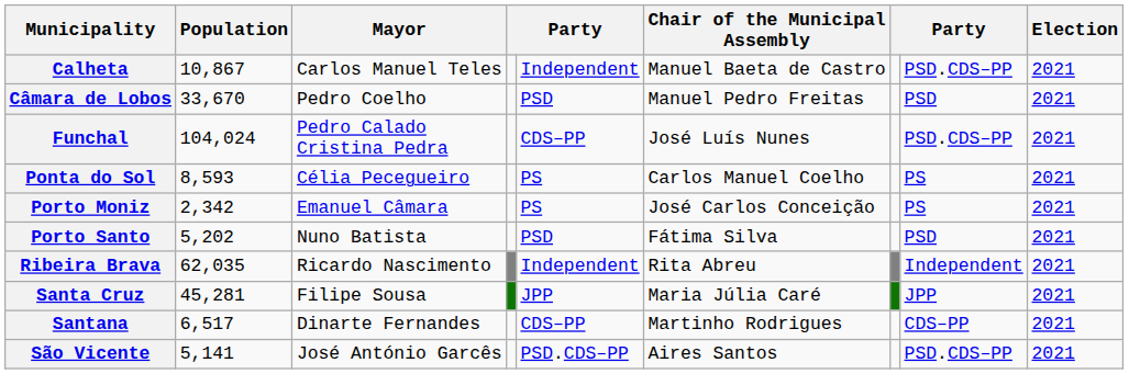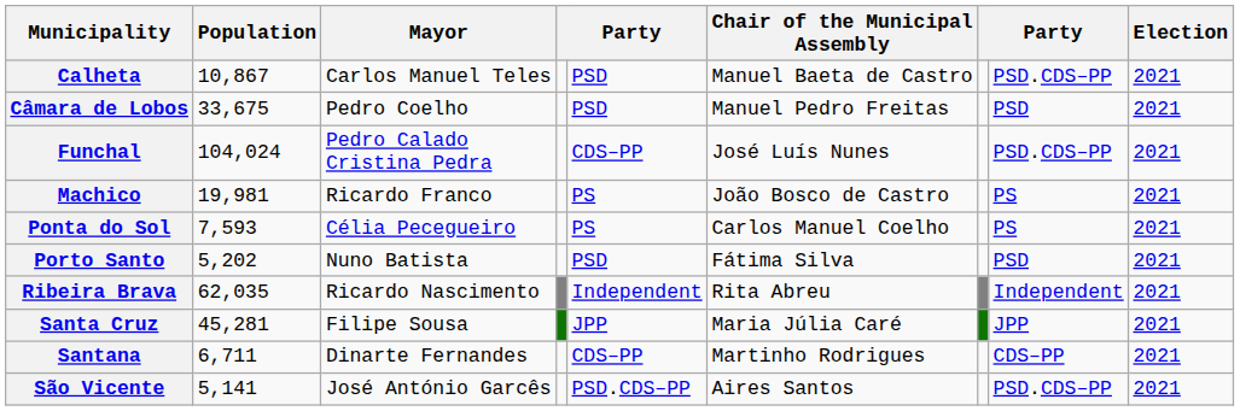Calheta | column 5: Independent -> PSD
Câmara de Lobos | Population: 33,670 -> 33,675
+ row: Machico | 19,981 | Ricardo Franco | PS | João Bosco de Castro | PS | 2021
Ponta do Sol | Population: 8,593 -> 7,593
- row: Porto Moniz | 2,342 | Emanuel Câmara | PS | José Carlos Conceição | PS | 2021
Santana | Population: 6,517 -> 6,711
